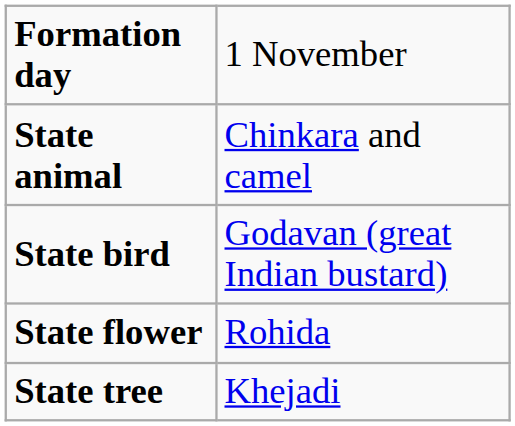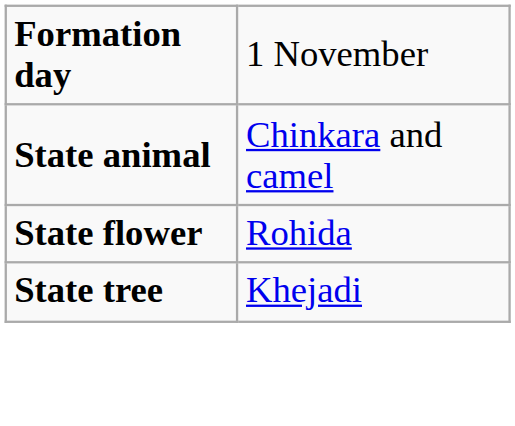- row: State bird | Godavan (great Indian bustard)
